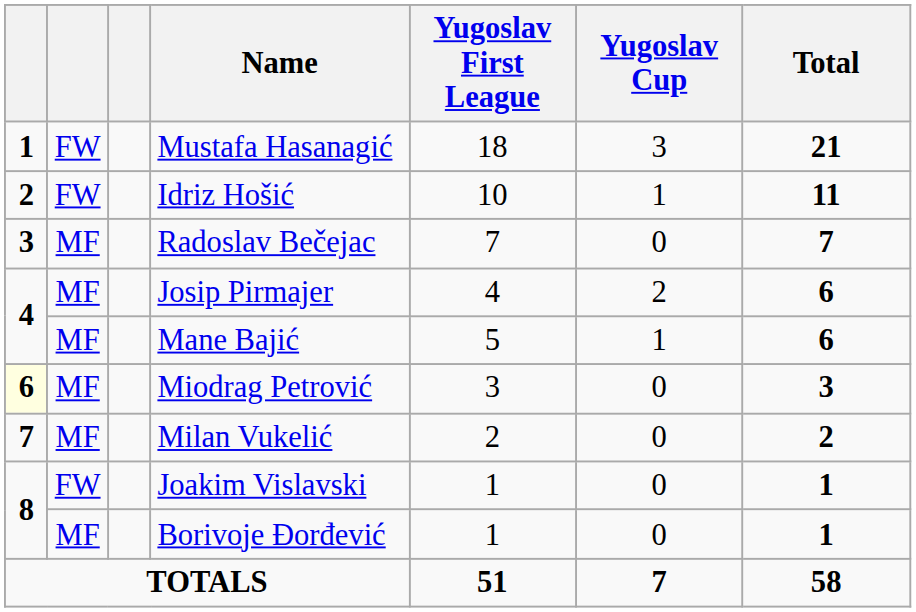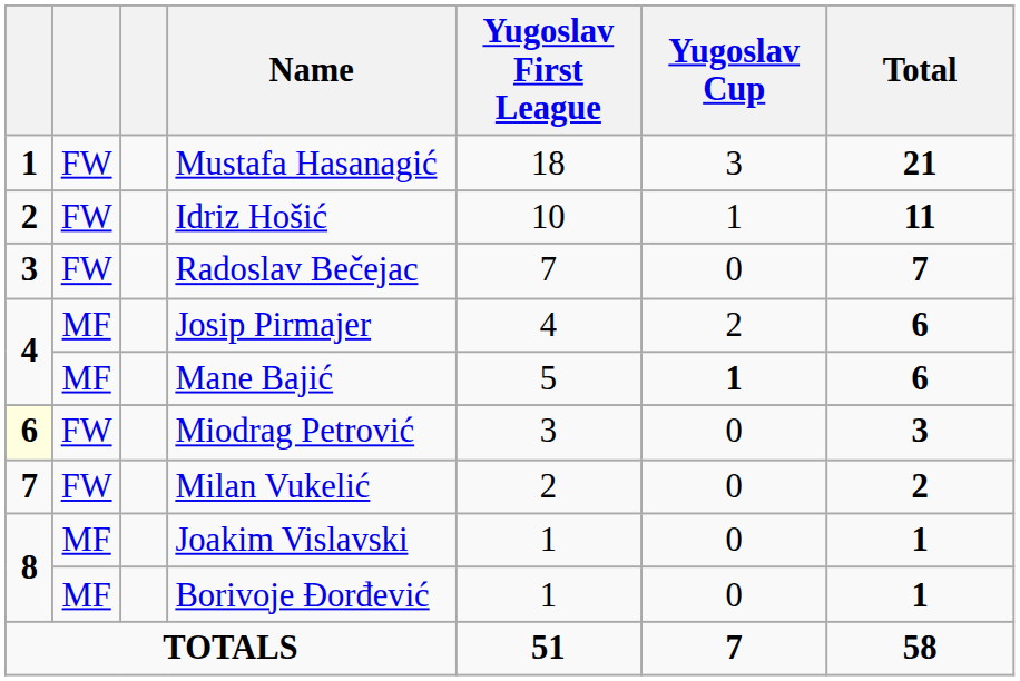Radoslav Bečejac | column 2: MF -> FW
Mane Bajić | Yugoslav Cup: normal -> bold
Miodrag Petrović | column 2: MF -> FW
Milan Vukelić | column 2: MF -> FW
Joakim Vislavski | column 2: FW -> MF
